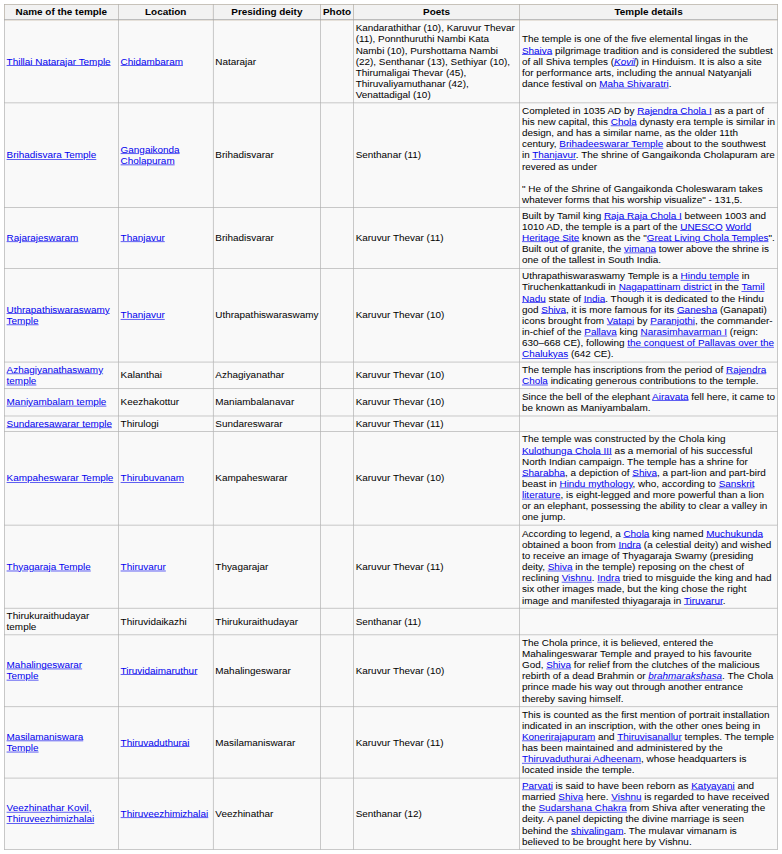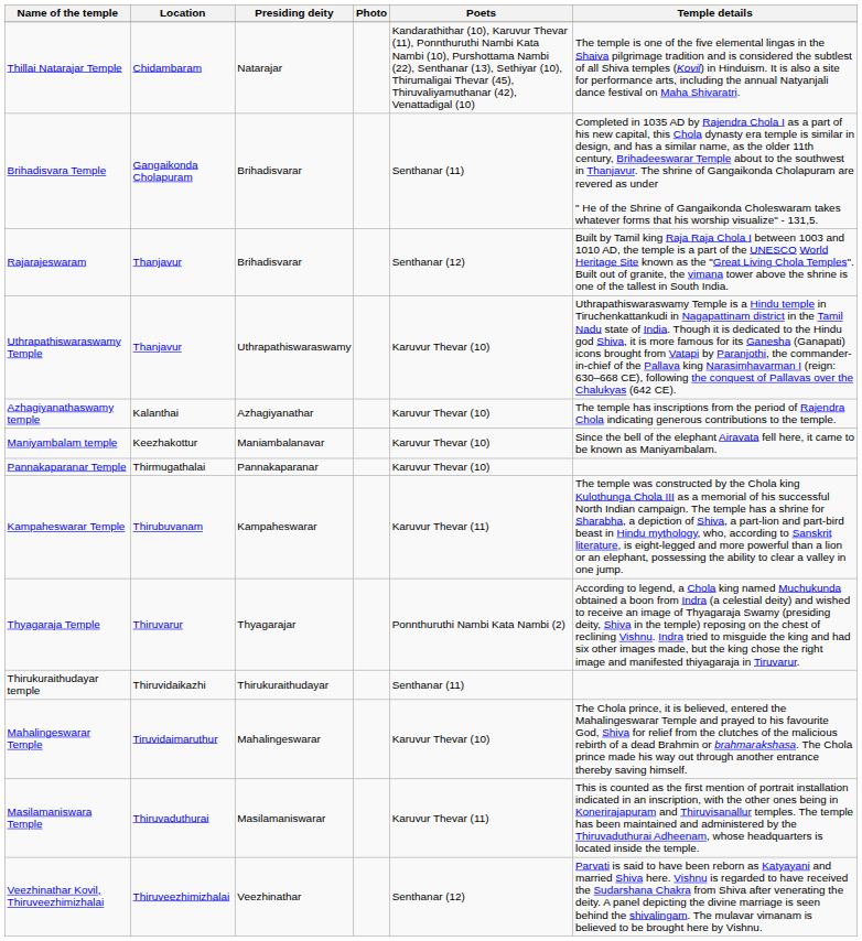Rajarajeswaram | Poets: Karuvur Thevar (11) -> Senthanar (12)
- row: Sundaresawarar temple | Thirulogi | Sundareswarar | Karuvur Thevar (11)
+ row: Pannakaparanar Temple | Thirmugathalai | Pannakaparanar | Karuvur Thevar (10)
Kampaheswarar Temple | Poets: Karuvur Thevar (10) -> Karuvur Thevar (11)
Thyagaraja Temple | Poets: Karuvur Thevar (11) -> Ponnthuruthi Nambi Kata Nambi (2)
